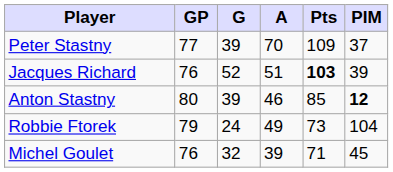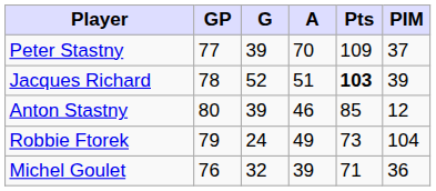Jacques Richard | GP: 76 -> 78
Anton Stastny | PIM: bold -> normal
Michel Goulet | PIM: 45 -> 36
